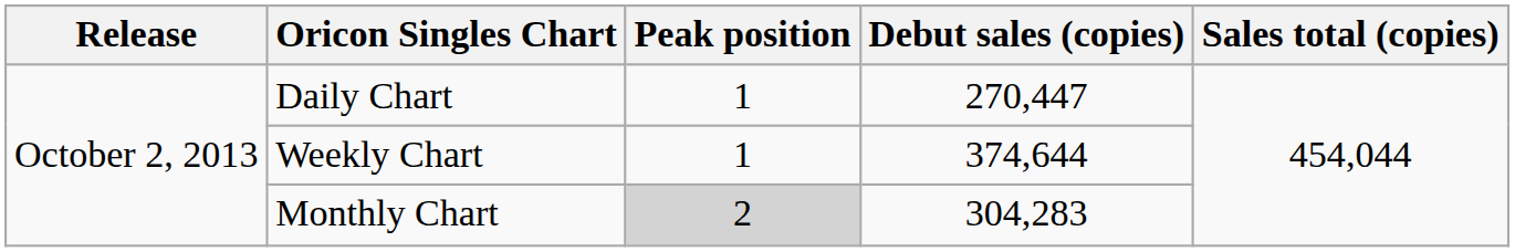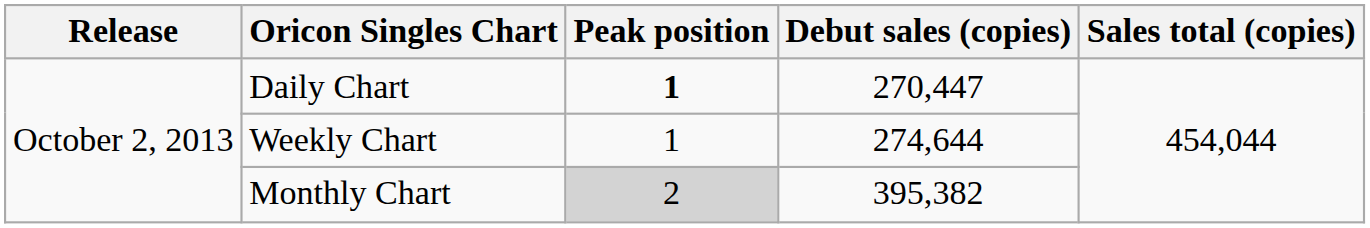Daily Chart | Peak position: normal -> bold
Weekly Chart | Debut sales (copies): 374,644 -> 274,644
Monthly Chart | Debut sales (copies): 304,283 -> 395,382
